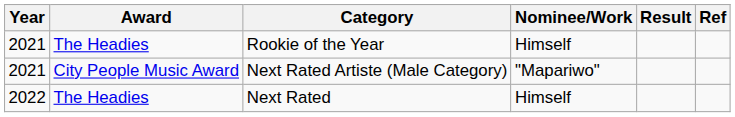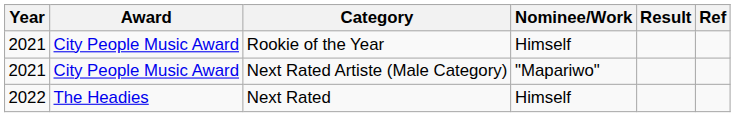Rookie of the Year | Award: The Headies -> City People Music Award
